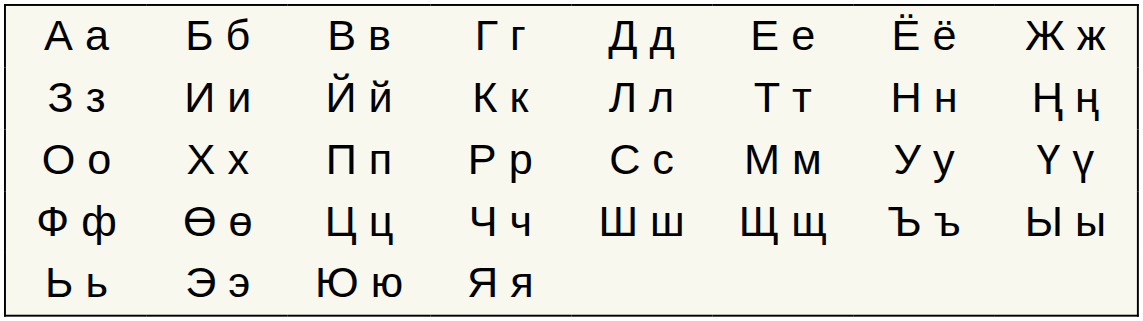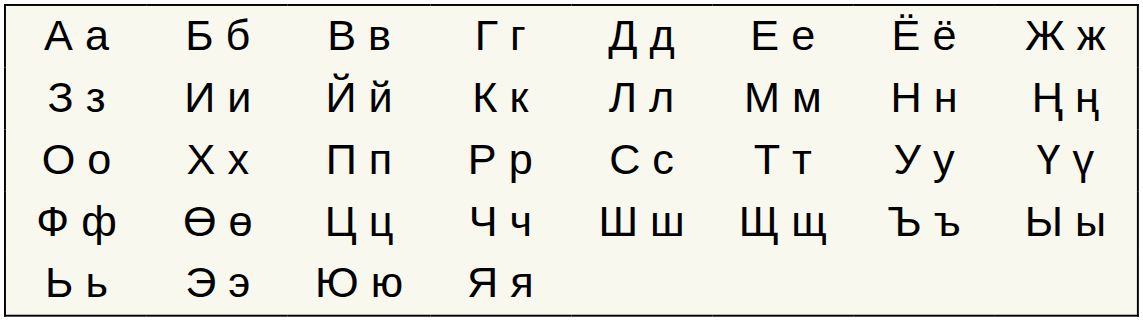З з | column 6: Т т -> М м
О о | column 6: М м -> Т т
